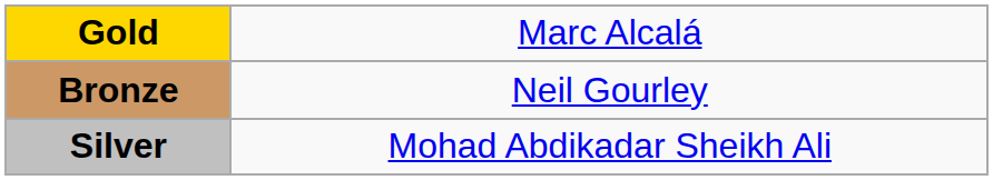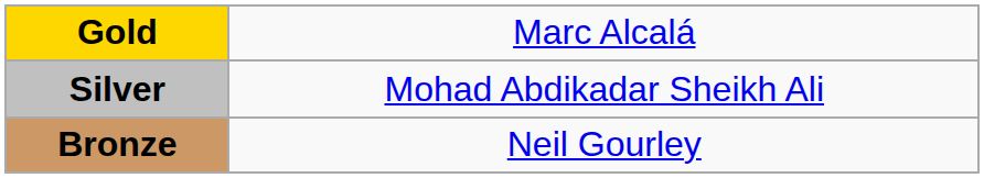rows swapped: Silver <-> Bronze
